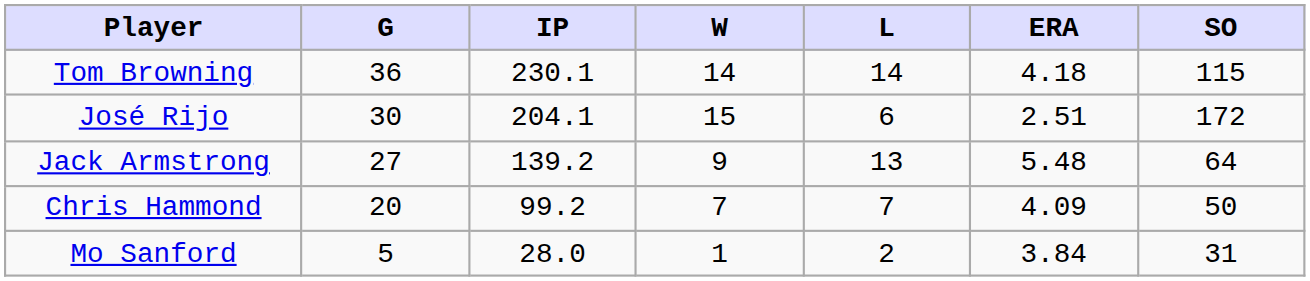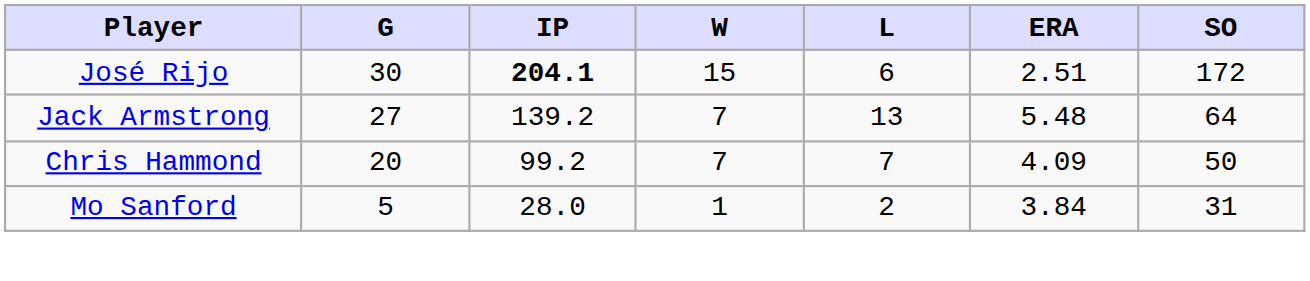- row: Tom Browning | 36 | 230.1 | 14 | 14 | 4.18 | 115
José Rijo | IP: normal -> bold
Jack Armstrong | W: 9 -> 7
